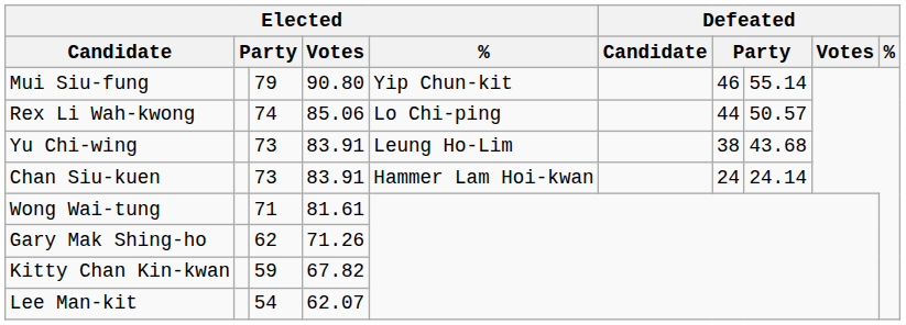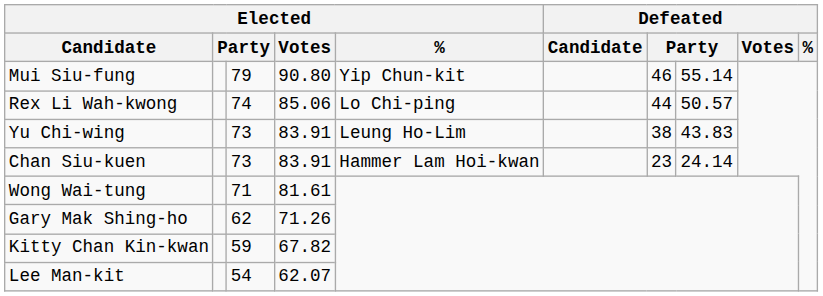Yu Chi-wing | column 8: 43.68 -> 43.83
Chan Siu-kuen | column 7: 24 -> 23
